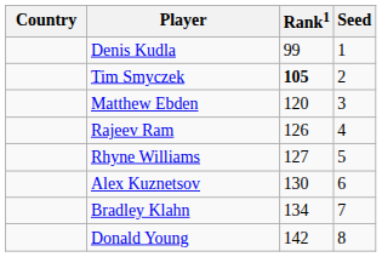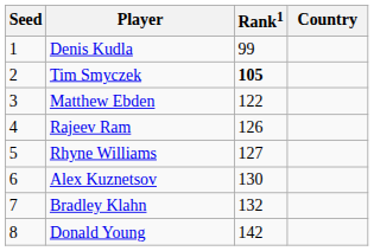columns swapped: Country <-> Seed
Matthew Ebden | Rank1: 120 -> 122
Bradley Klahn | Rank1: 134 -> 132
